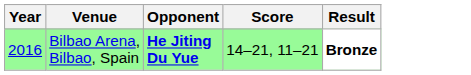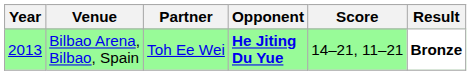+ column: Partner | Toh Ee Wei
Bilbao Arena, Bilbao, Spain | Year: 2016 -> 2013
